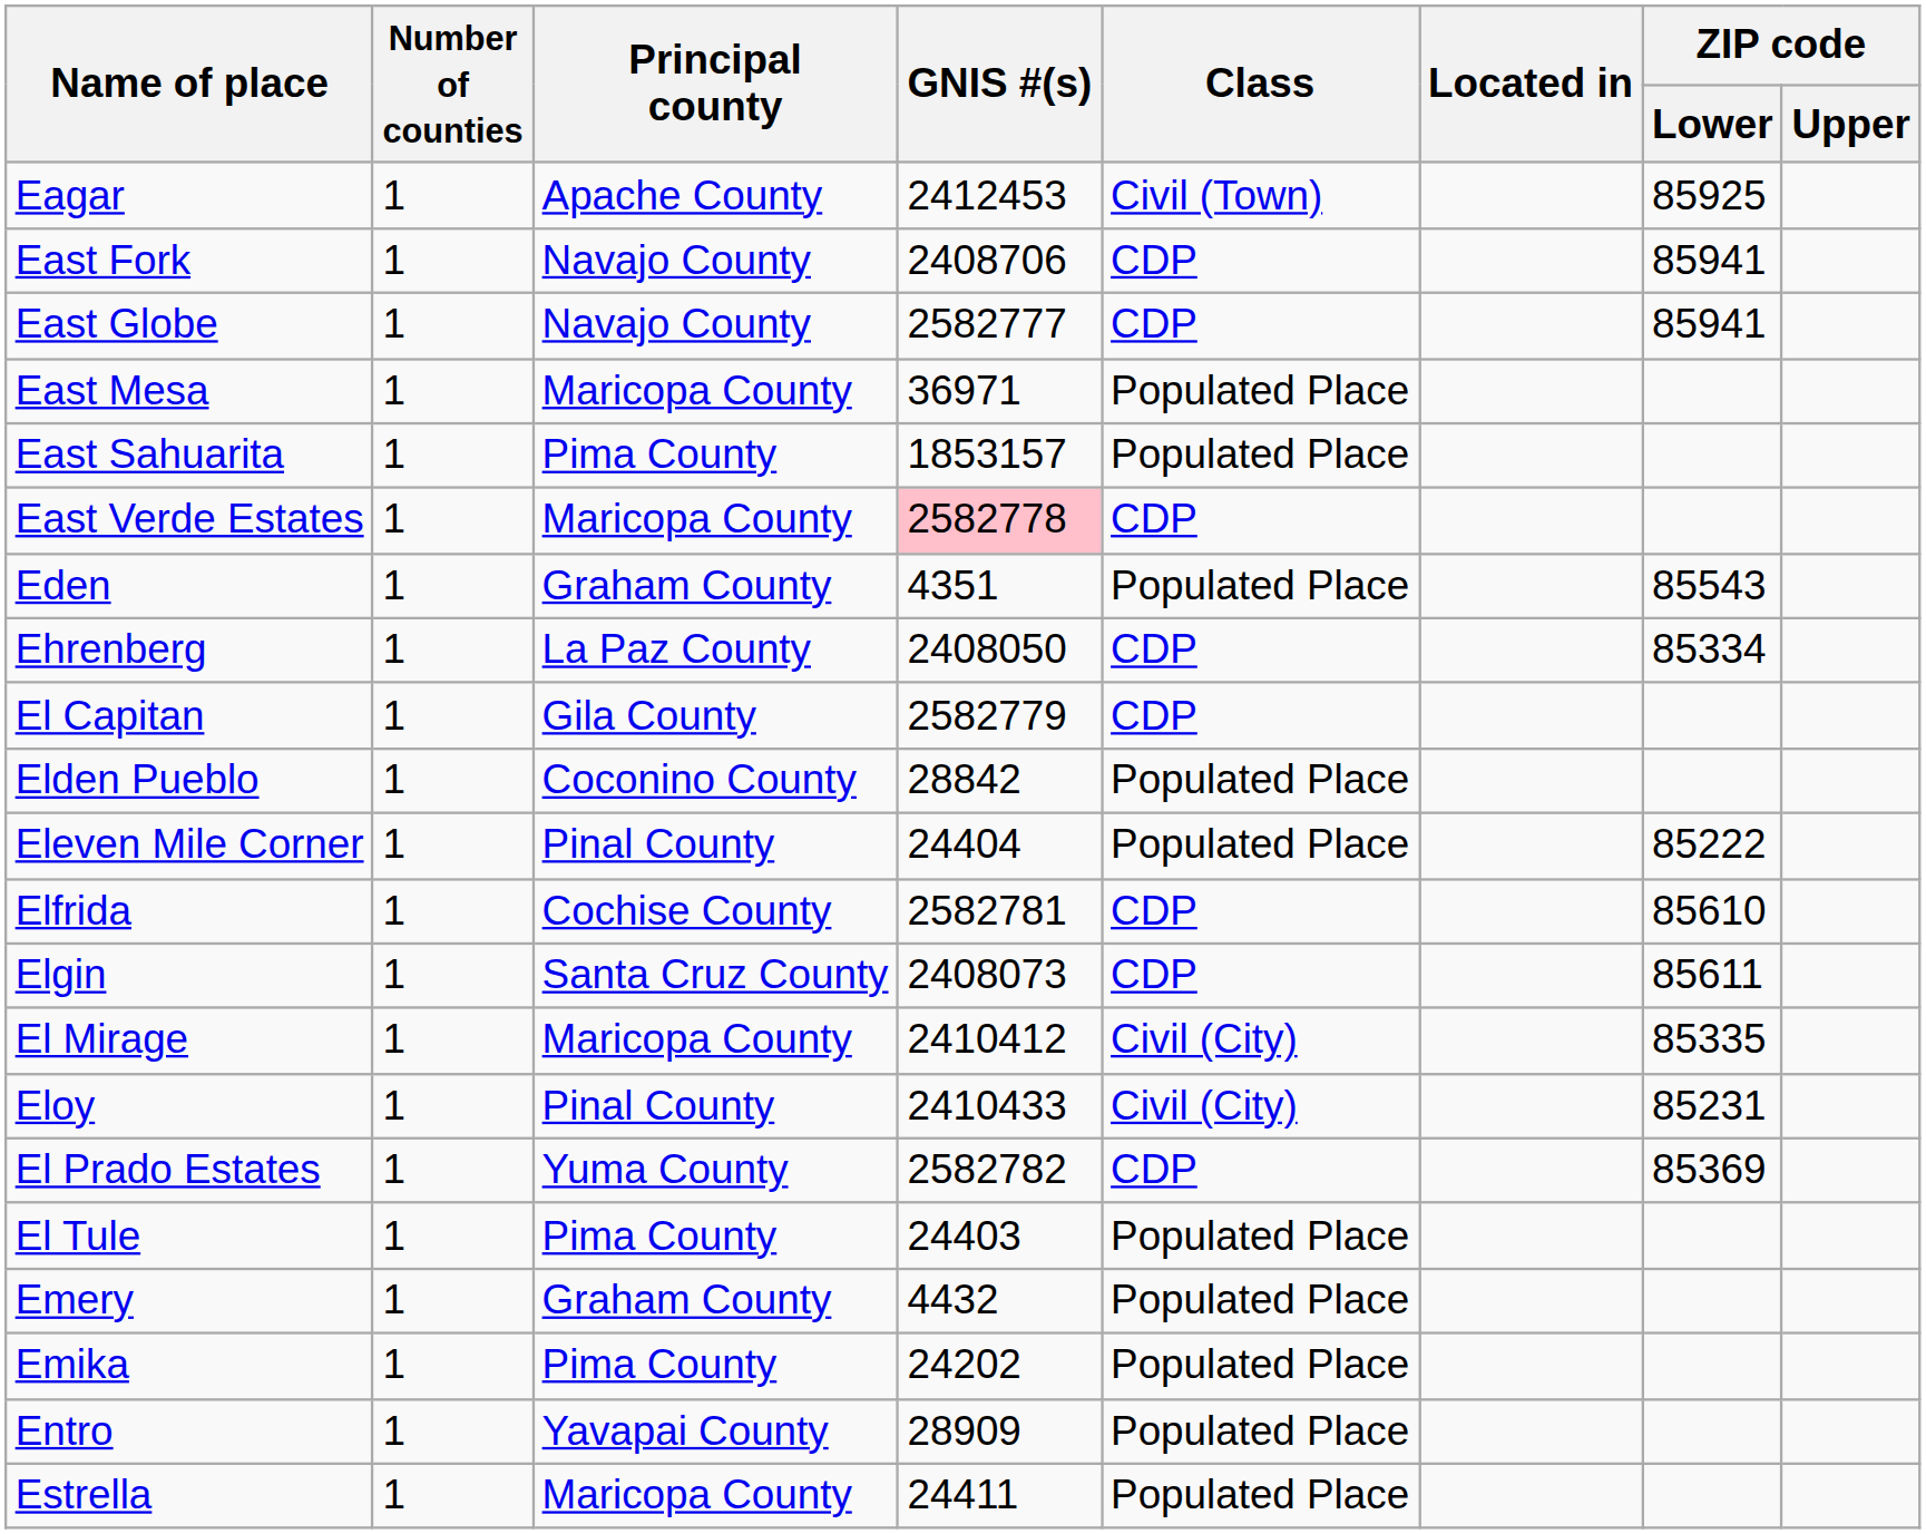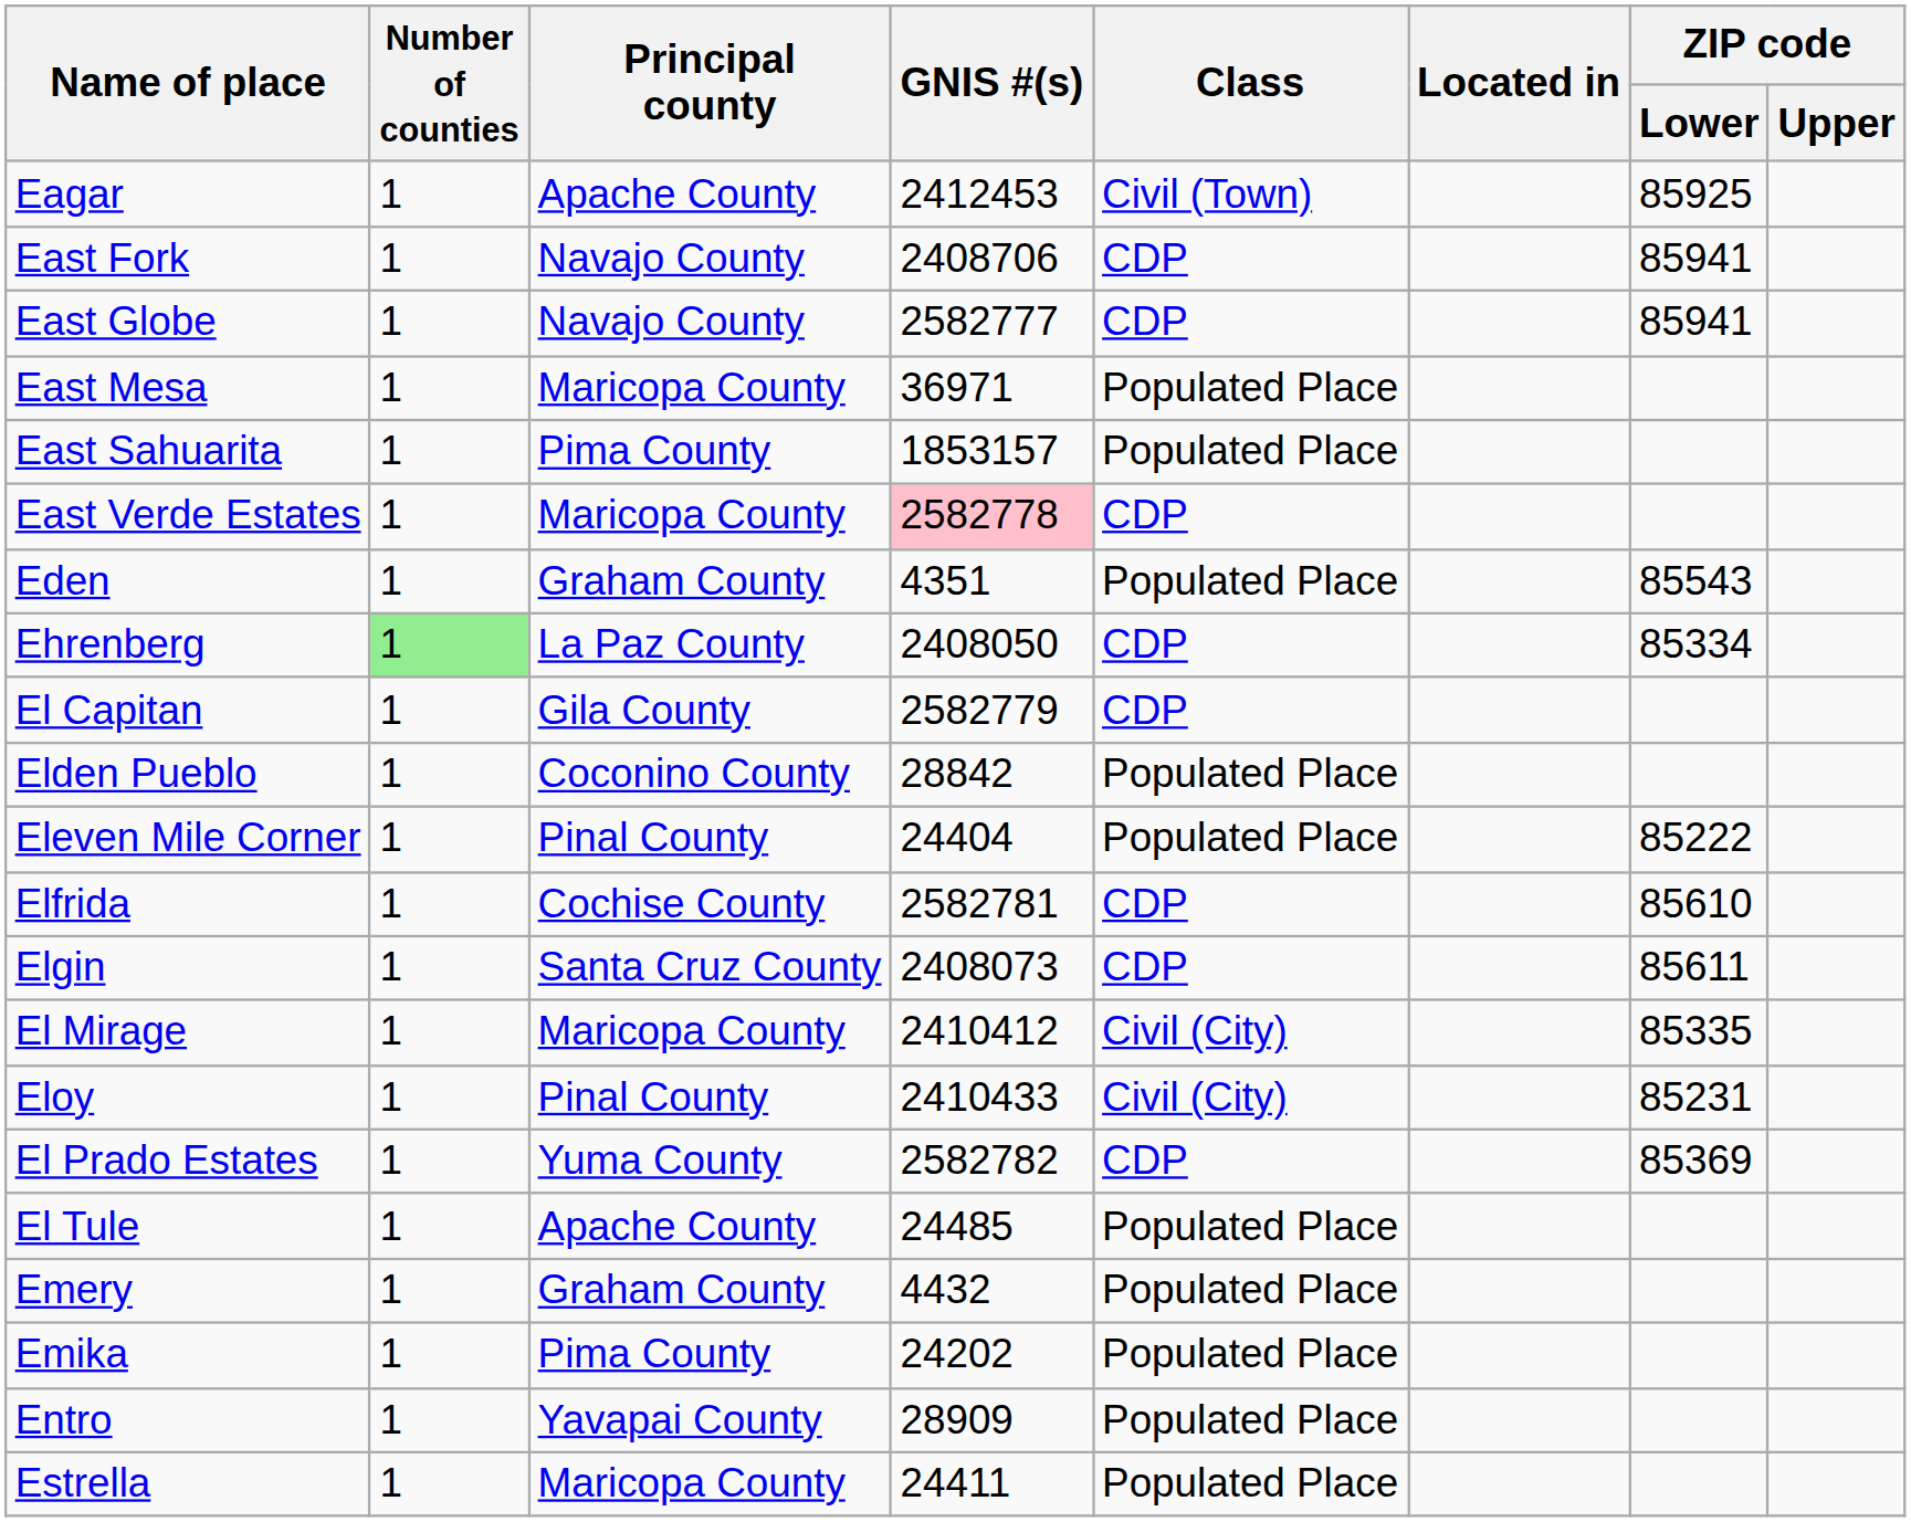Ehrenberg | Number of counties: no background -> lightgreen background
El Tule | Principal county: Pima County -> Apache County
El Tule | GNIS #(s): 24403 -> 24485
